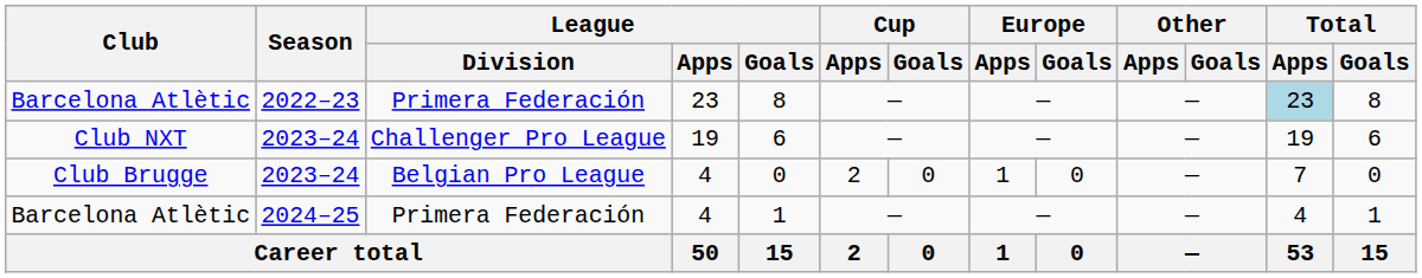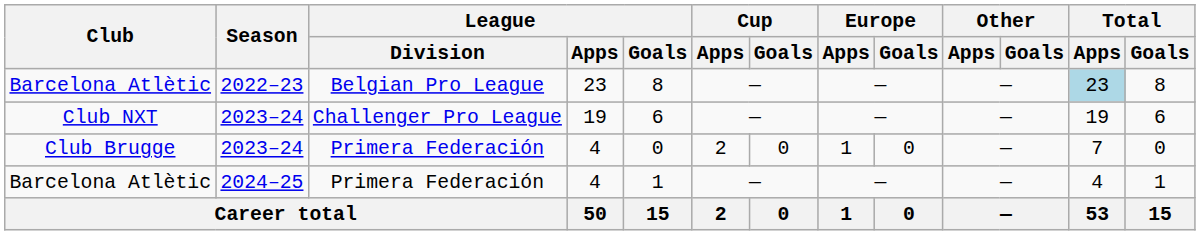Barcelona Atlètic / 2022–23 | League / Division: Primera Federación -> Belgian Pro League
Club Brugge | League / Division: Belgian Pro League -> Primera Federación
